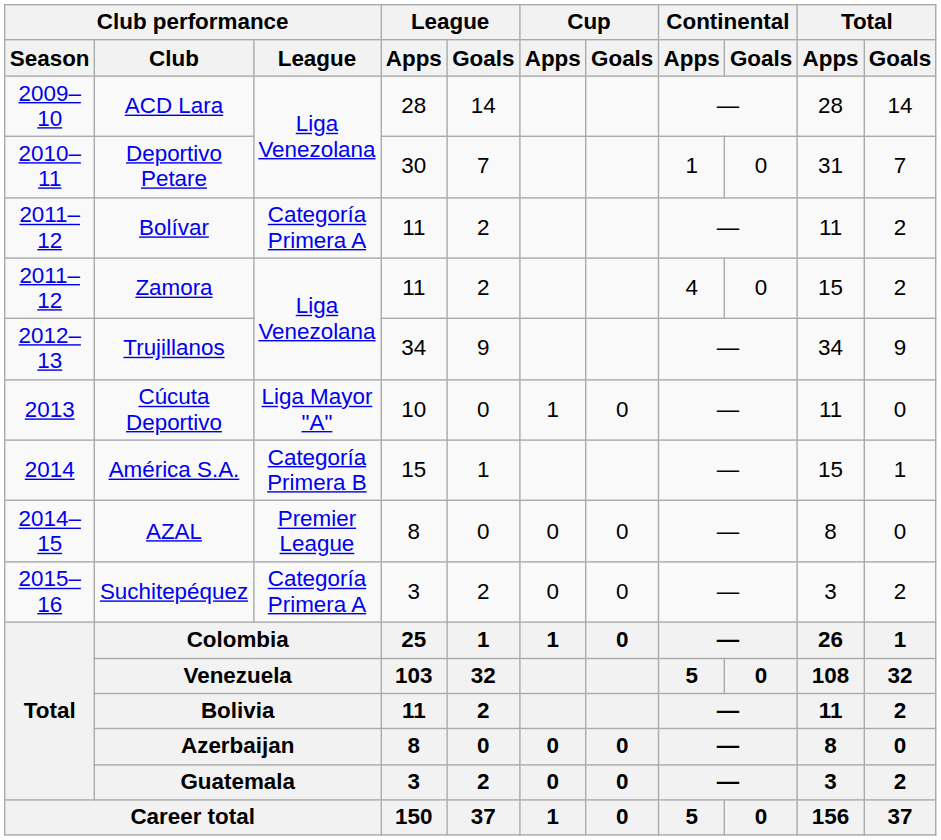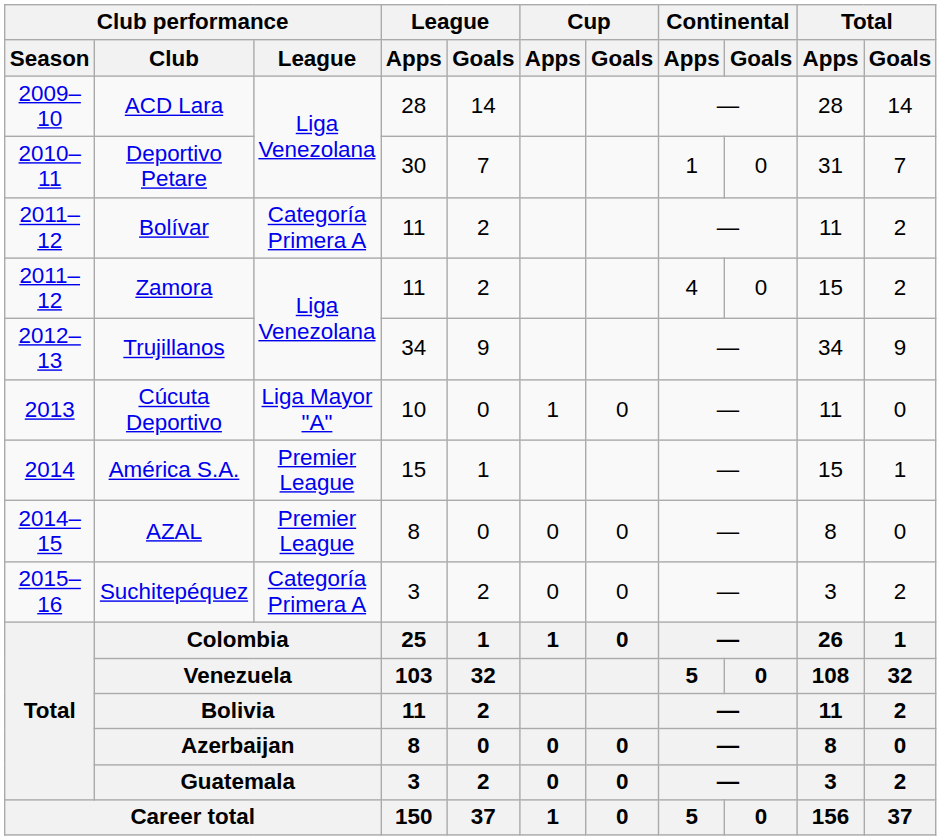América S.A. | Club performance / League: Categoría Primera B -> Premier League
